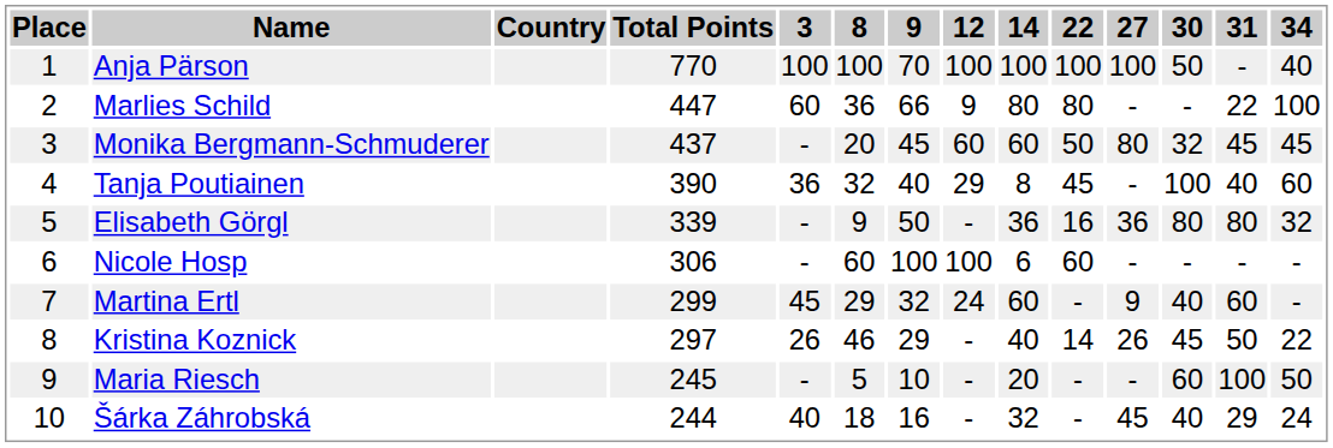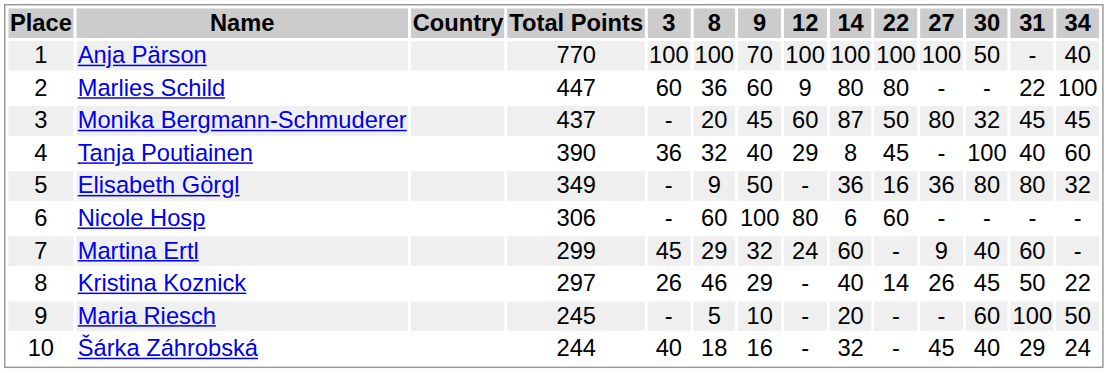Marlies Schild | 9: 66 -> 60
Monika Bergmann-Schmuderer | 14: 60 -> 87
Elisabeth Görgl | Total Points: 339 -> 349
Nicole Hosp | 12: 100 -> 80
